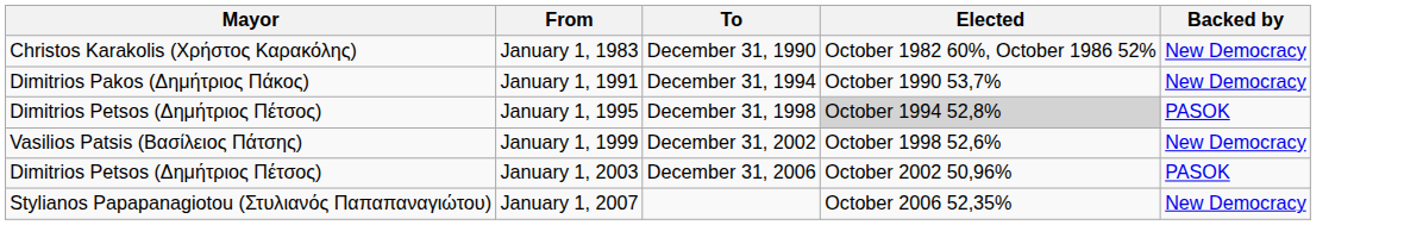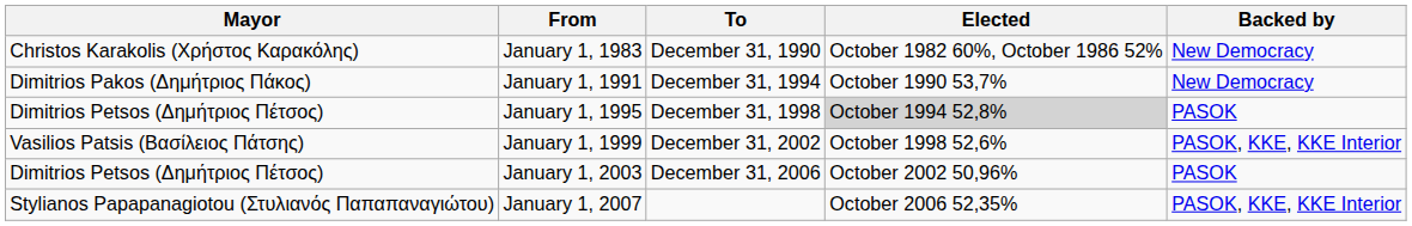January 1, 1999 | Backed by: New Democracy -> PASOK, KKE, KKE Interior
January 1, 2007 | Backed by: New Democracy -> PASOK, KKE, KKE Interior
